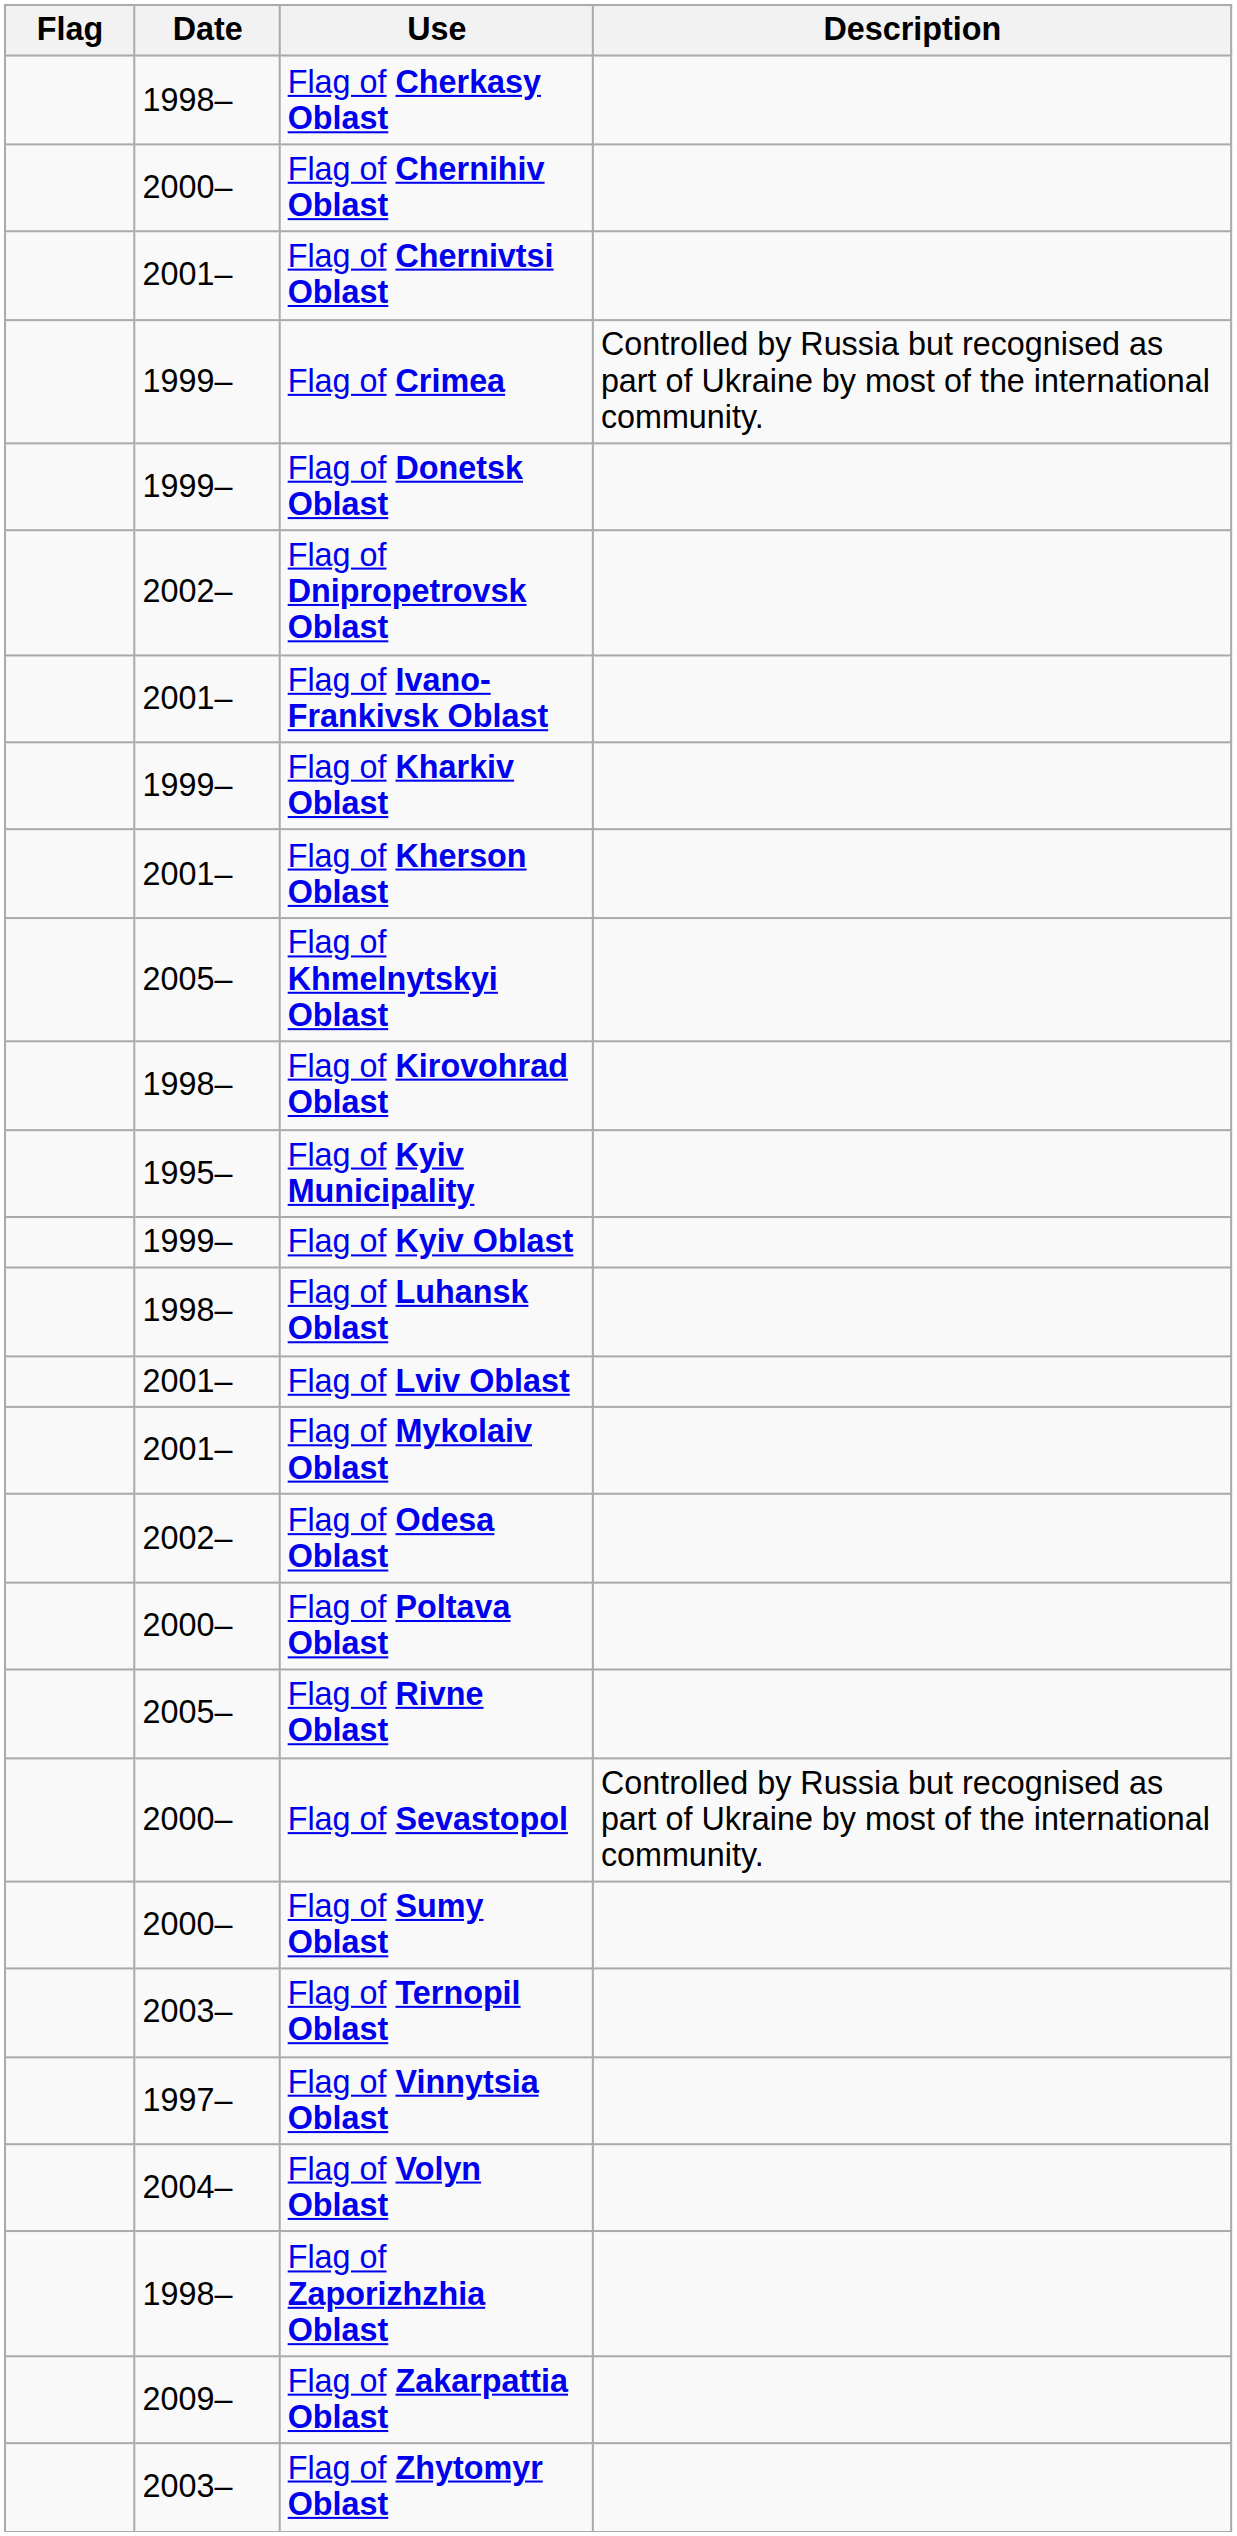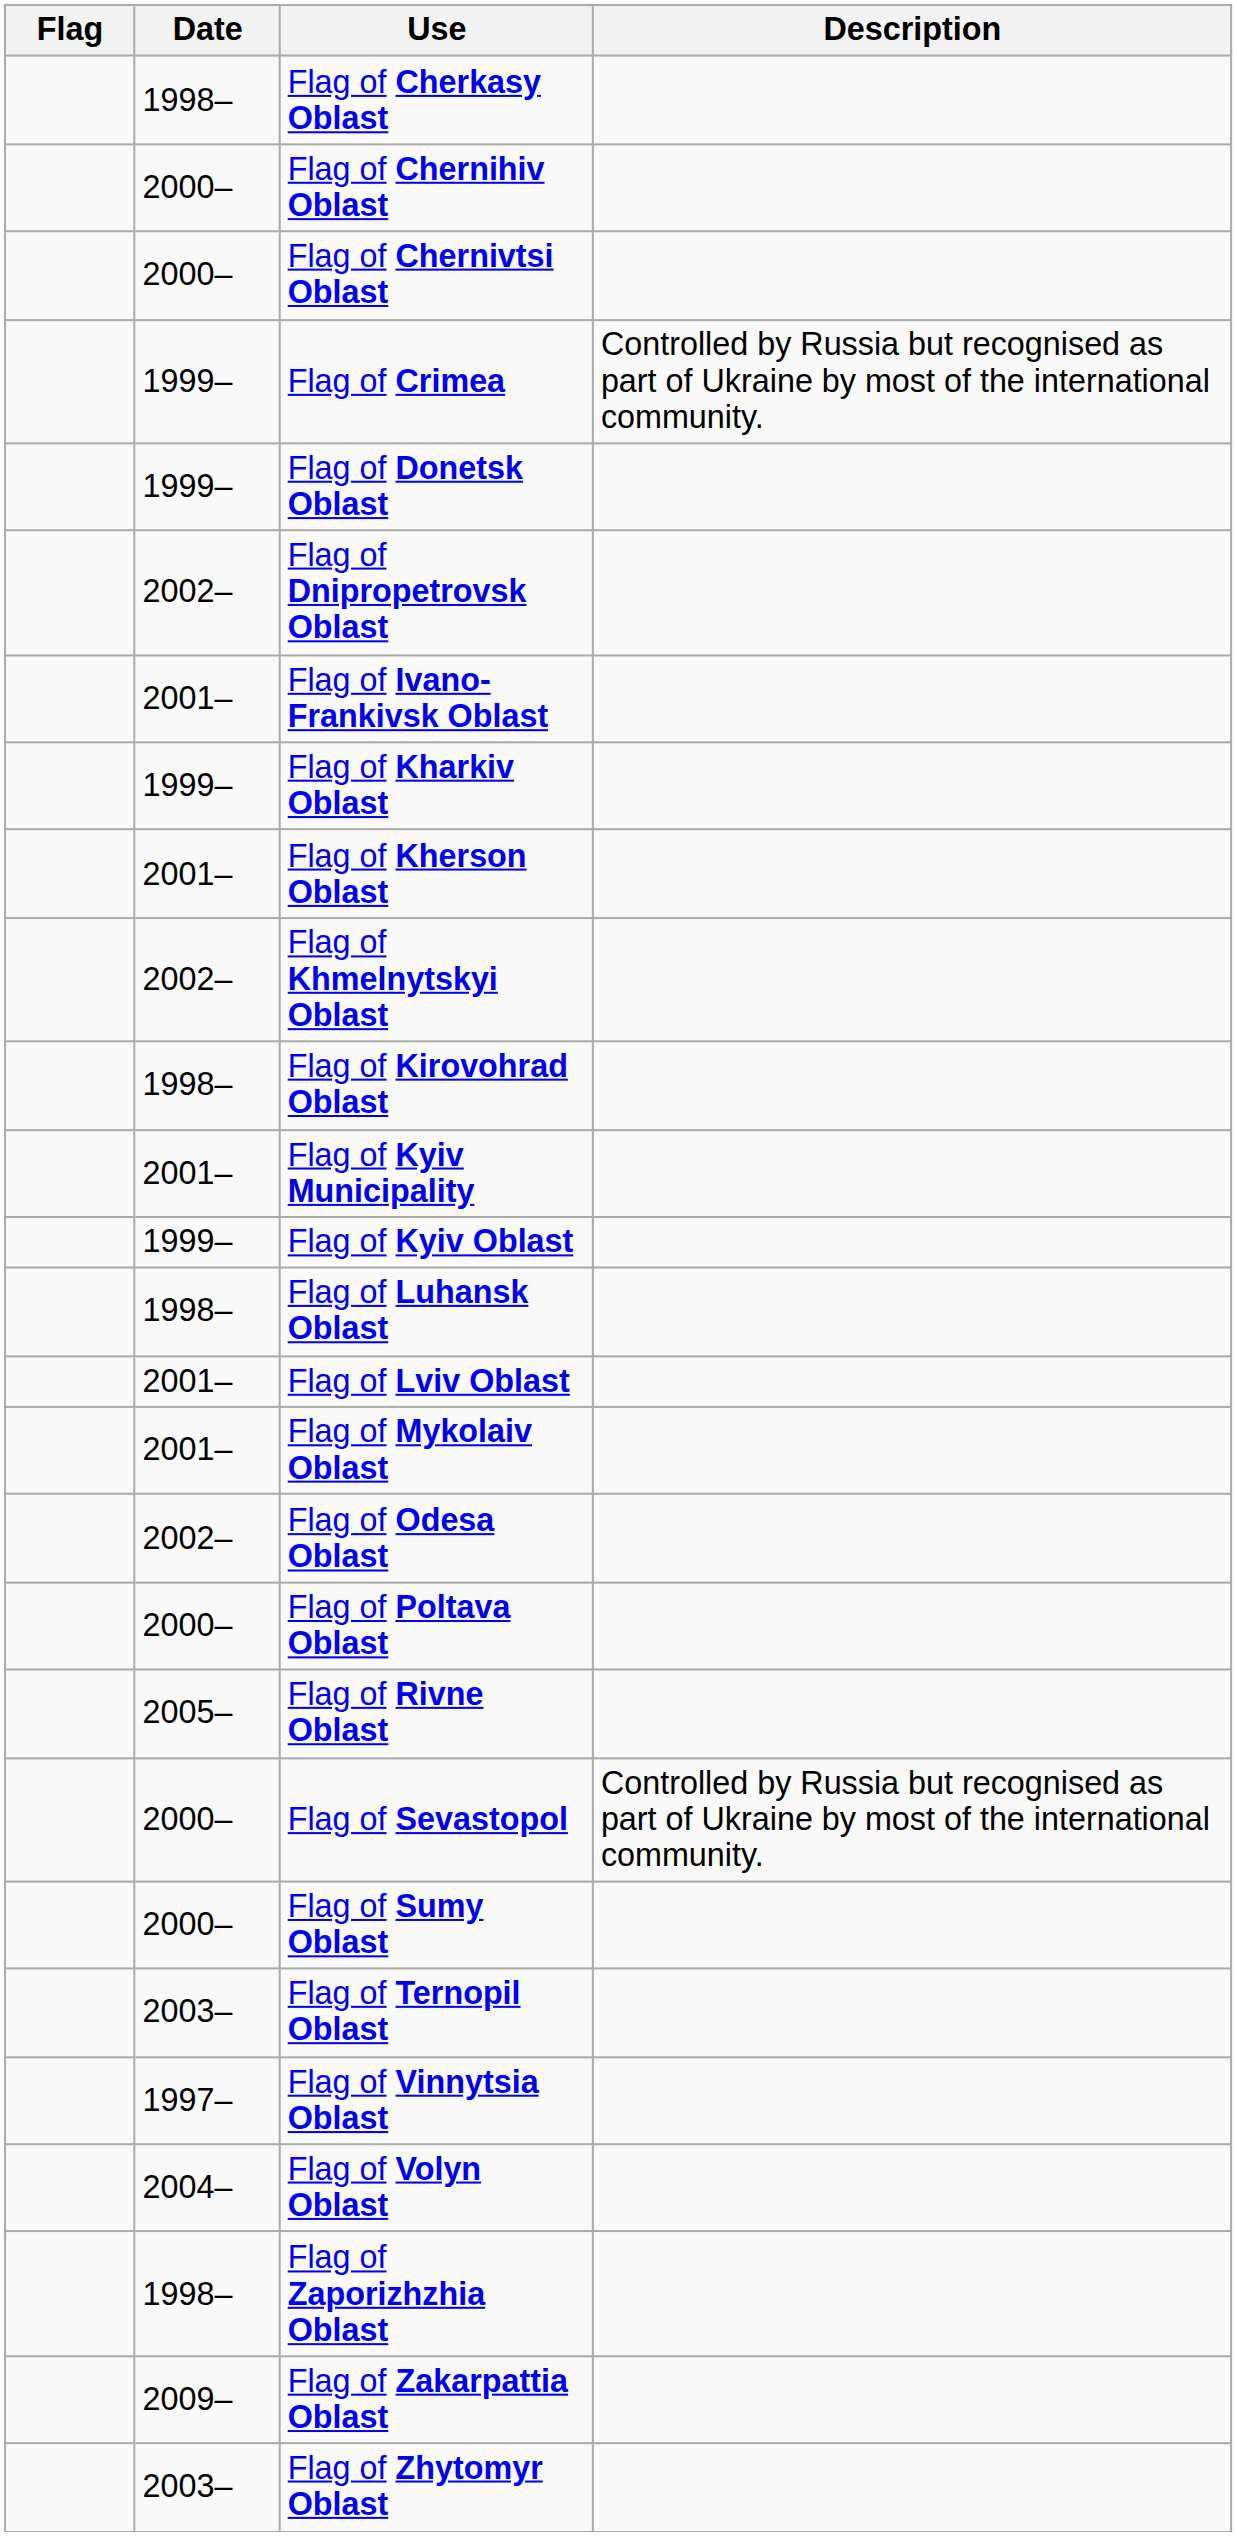Flag of Chernivtsi Oblast | Date: 2001– -> 2000–
Flag of Khmelnytskyi Oblast | Date: 2005– -> 2002–
Flag of Kyiv Municipality | Date: 1995– -> 2001–
